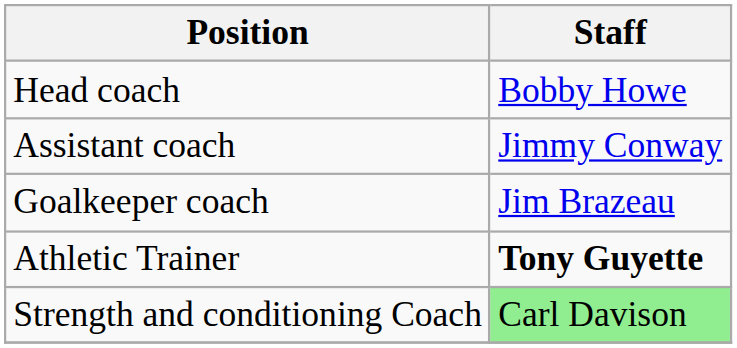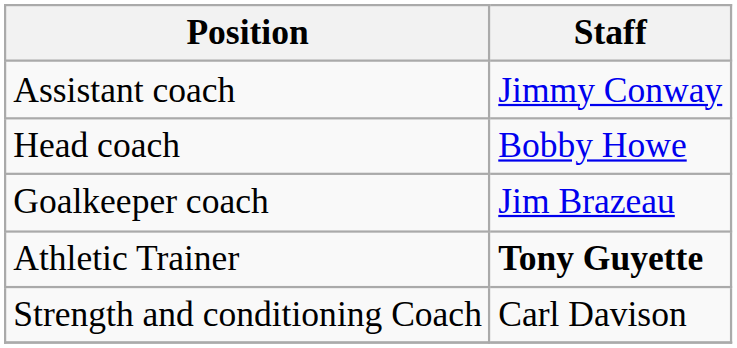rows swapped: Head coach <-> Assistant coach
Strength and conditioning Coach | Staff: lightgreen background -> no background
